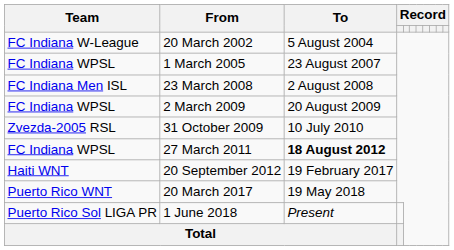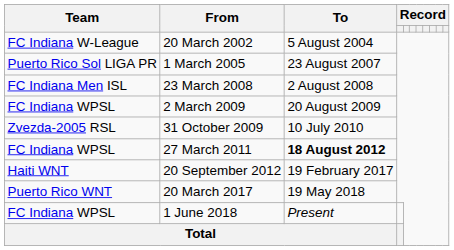1 March 2005 | Team: FC Indiana WPSL -> Puerto Rico Sol LIGA PR
1 June 2018 | Team: Puerto Rico Sol LIGA PR -> FC Indiana WPSL
